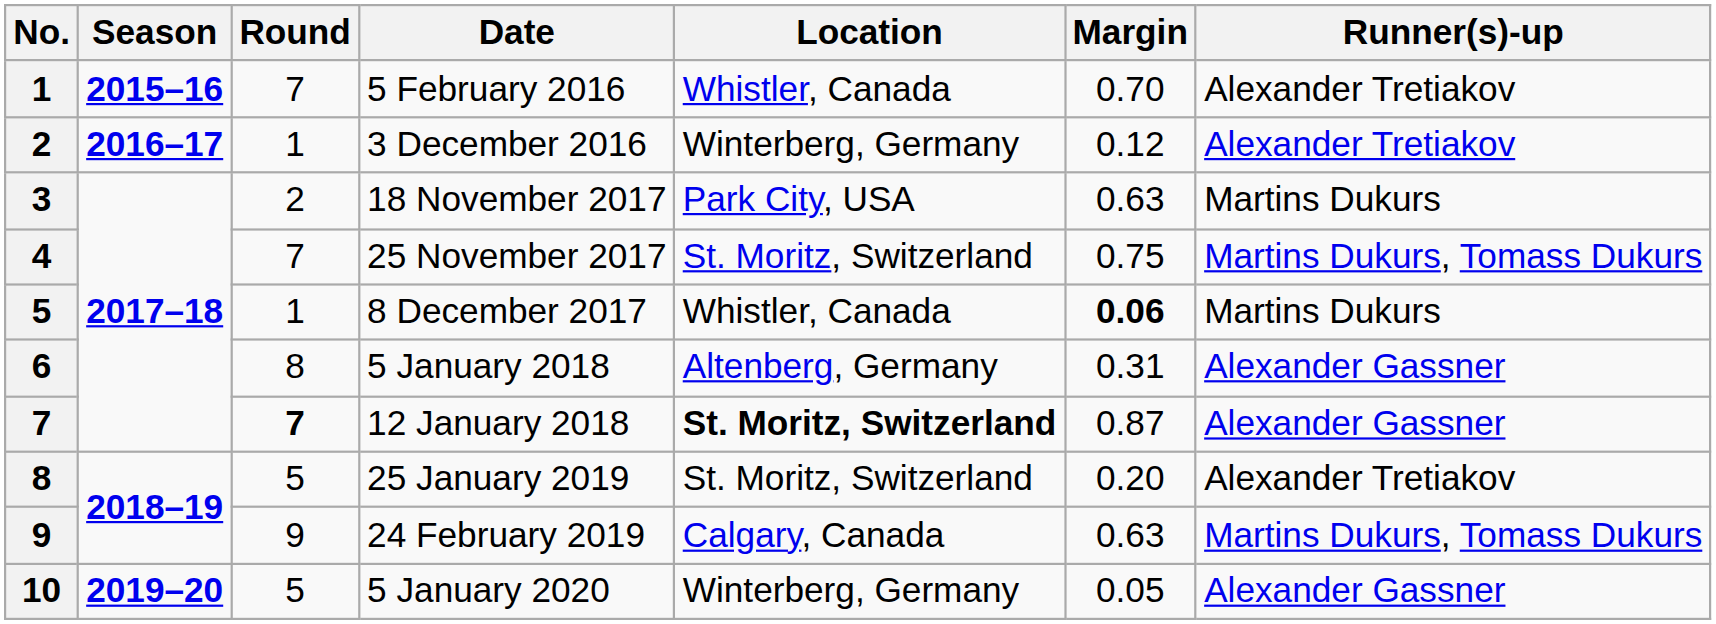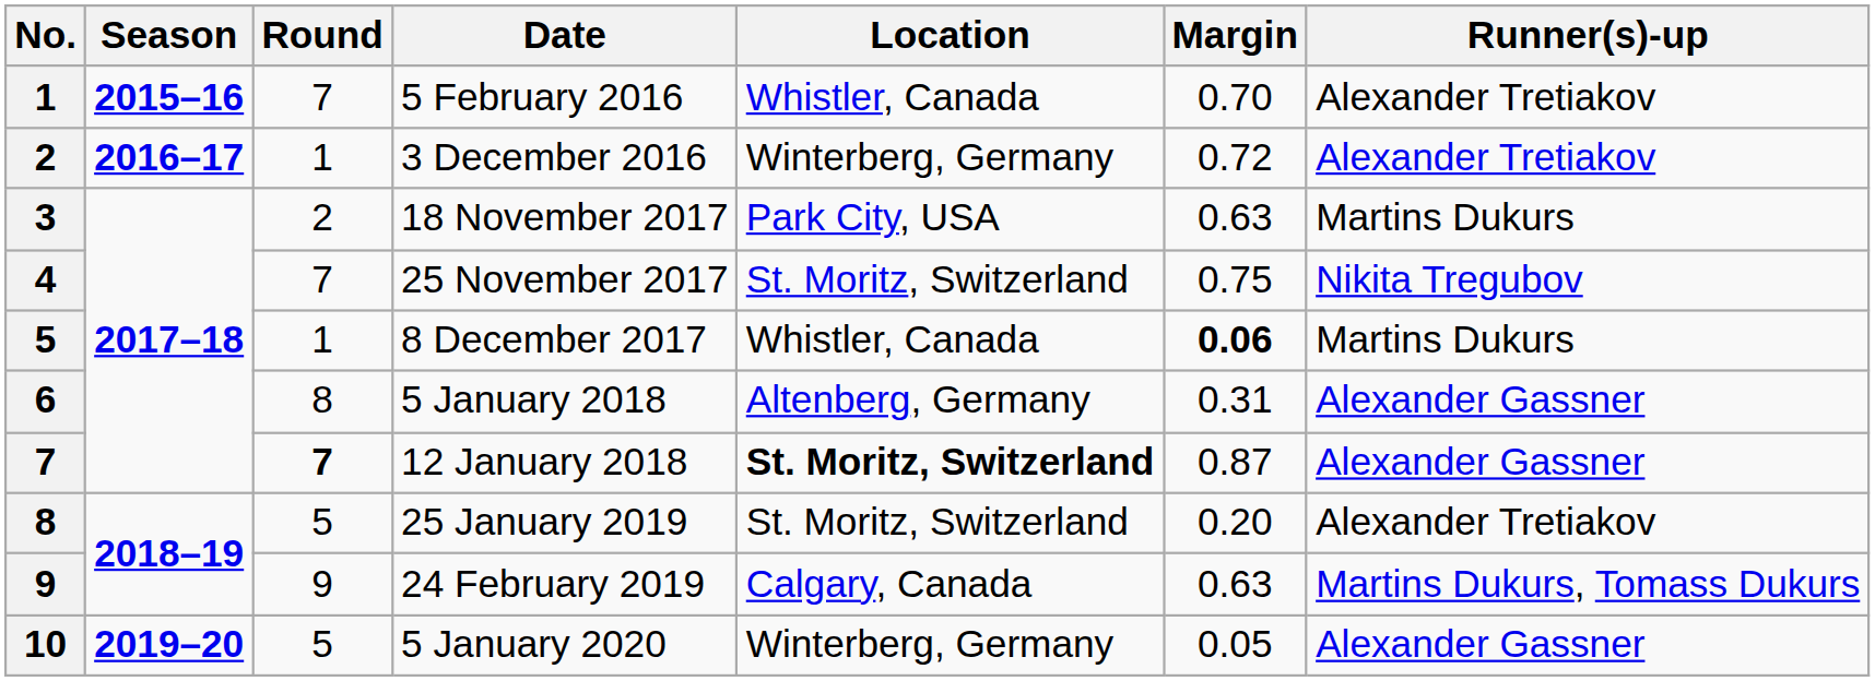3 December 2016 | Margin: 0.12 -> 0.72
25 November 2017 | Runner(s)-up: Martins Dukurs, Tomass Dukurs -> Nikita Tregubov
